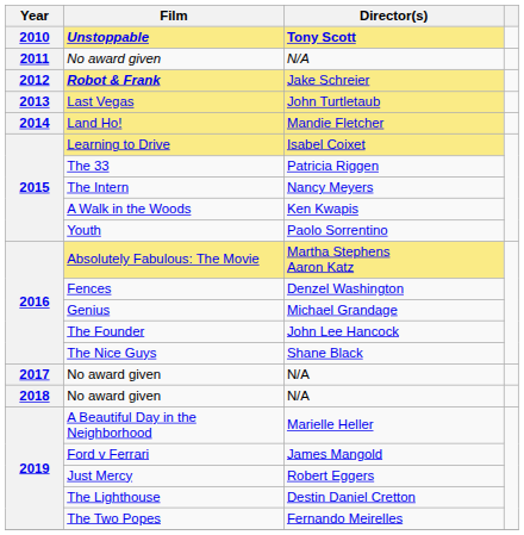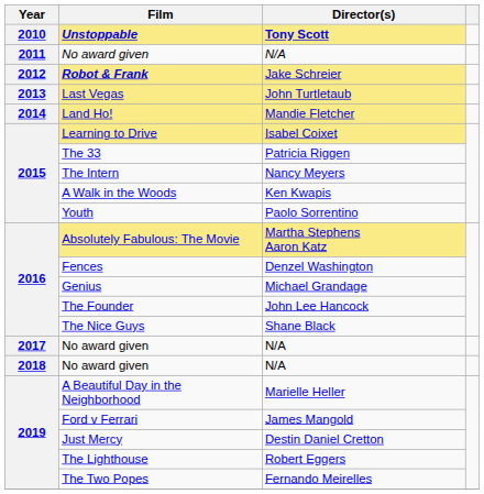Just Mercy | Director(s): Robert Eggers -> Destin Daniel Cretton
The Lighthouse | Director(s): Destin Daniel Cretton -> Robert Eggers
